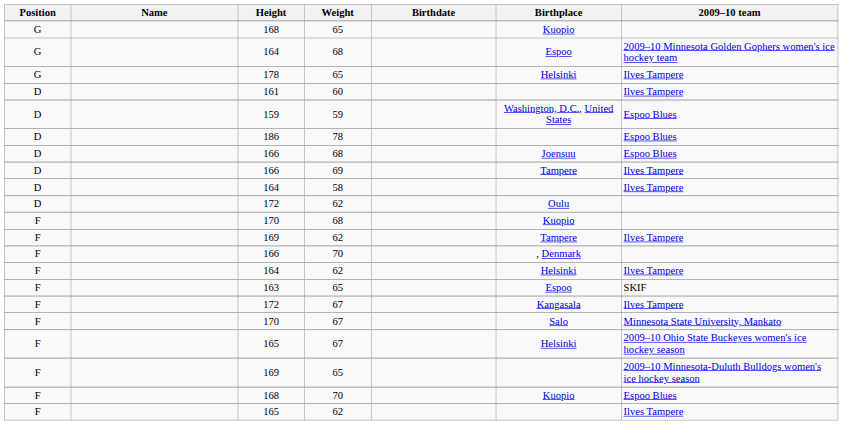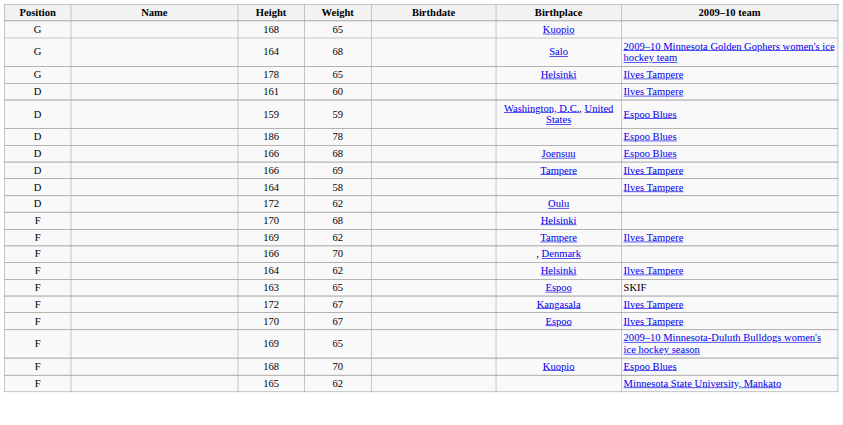164 / 68 | Birthplace: Espoo -> Salo
170 / 68 | Birthplace: Kuopio -> Helsinki
170 / 67 | Birthplace: Salo -> Espoo
170 / 67 | 2009–10 team: Minnesota State University, Mankato -> Ilves Tampere
- row: F | 165 | 67 | Helsinki | 2009–10 Ohio State Buckeyes women's ice hockey season
165 / 62 | 2009–10 team: Ilves Tampere -> Minnesota State University, Mankato
